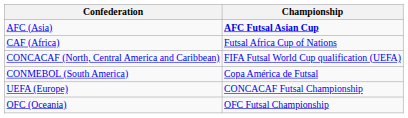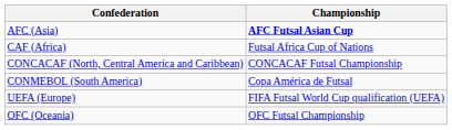CONCACAF (North, Central America and Caribbean) | Championship: FIFA Futsal World Cup qualification (UEFA) -> CONCACAF Futsal Championship
UEFA (Europe) | Championship: CONCACAF Futsal Championship -> FIFA Futsal World Cup qualification (UEFA)
